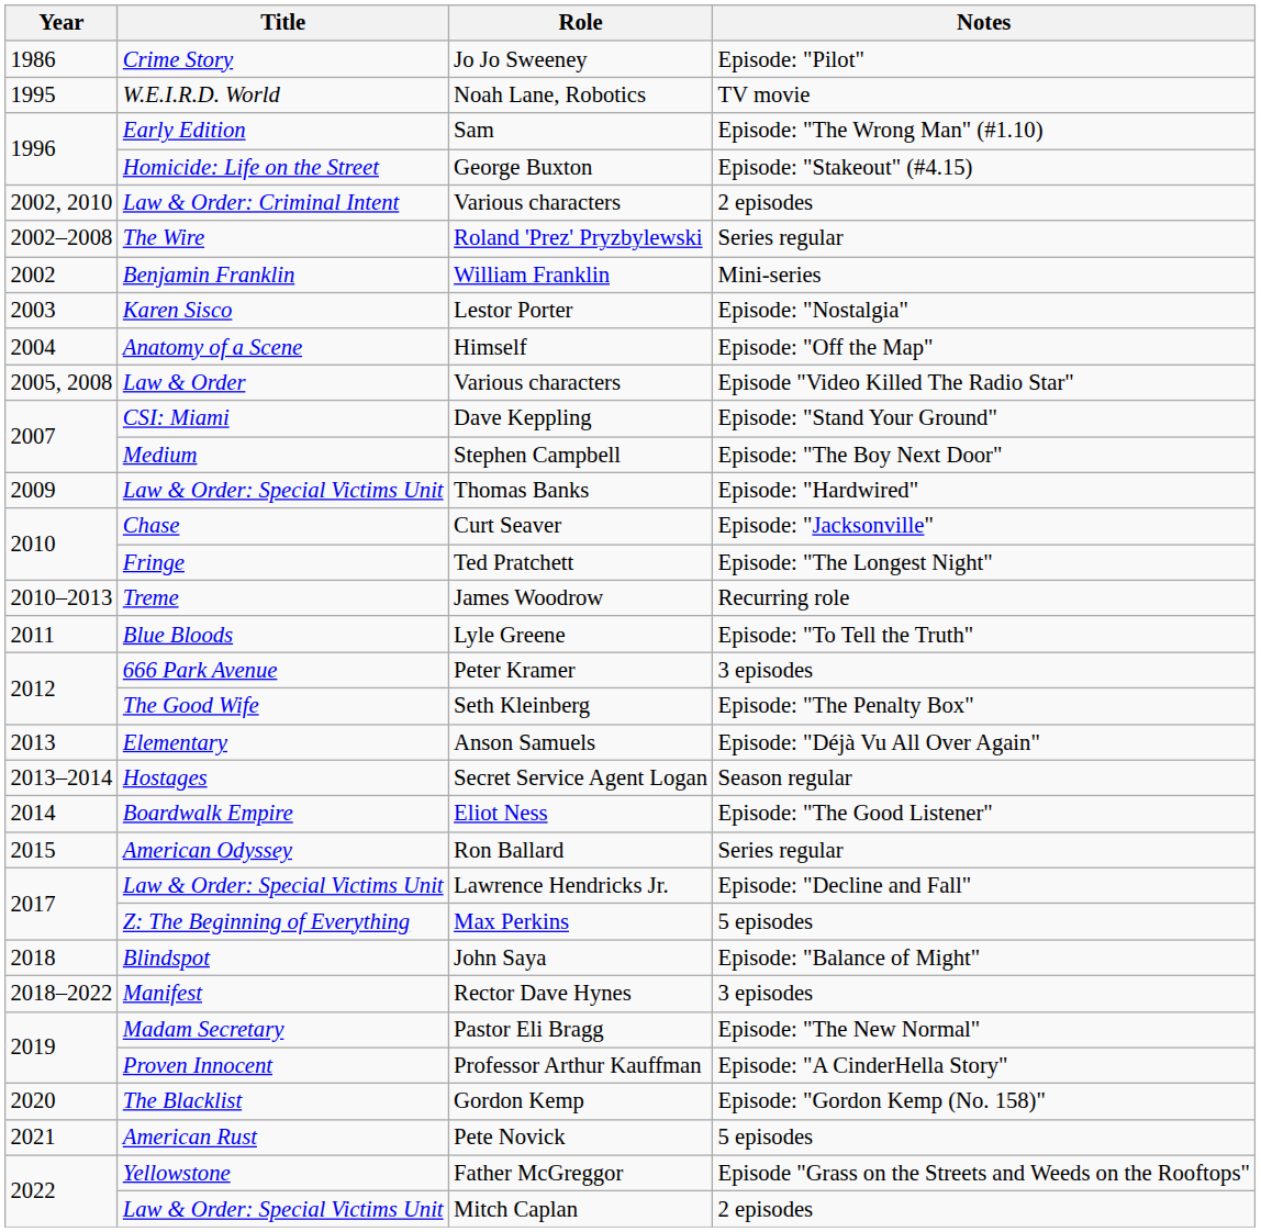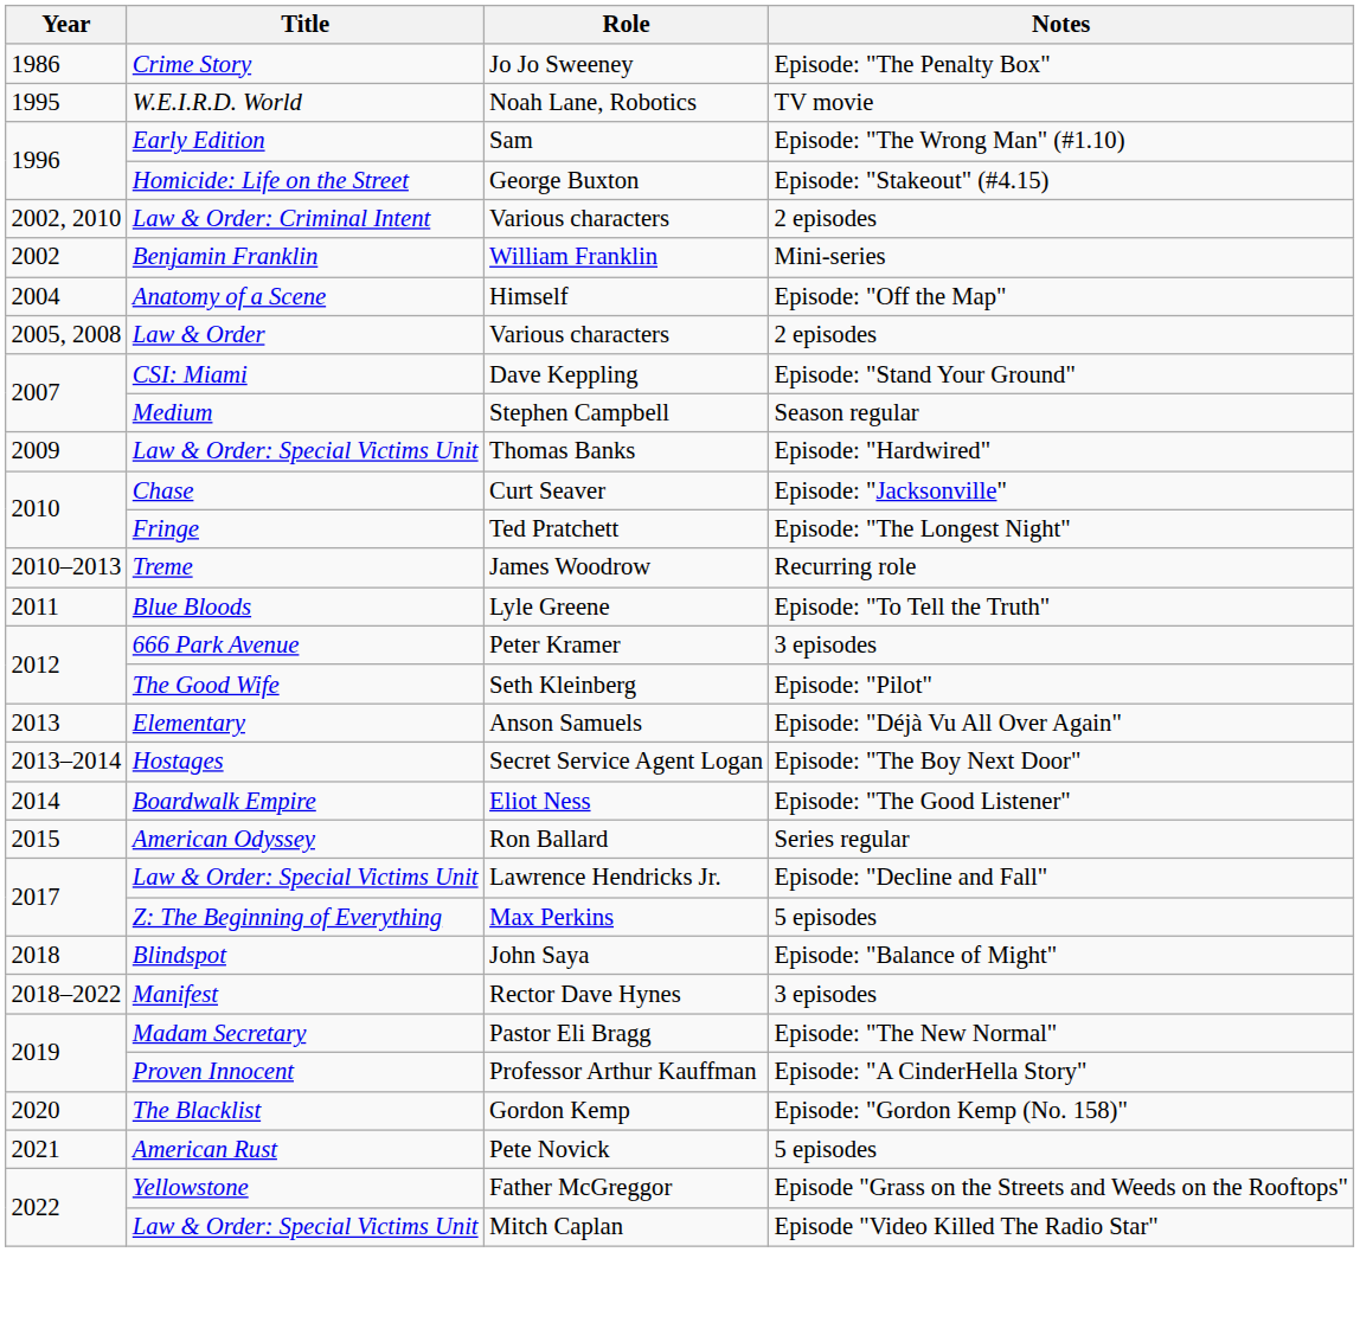Jo Jo Sweeney | Notes: Episode: "Pilot" -> Episode: "The Penalty Box"
- row: 2002–2008 | The Wire | Roland 'Prez' Pryzbylewski | Series regular
- row: 2003 | Karen Sisco | Lestor Porter | Episode: "Nostalgia"
Law & Order / Various characters | Notes: Episode "Video Killed The Radio Star" -> 2 episodes
Stephen Campbell | Notes: Episode: "The Boy Next Door" -> Season regular
Seth Kleinberg | Notes: Episode: "The Penalty Box" -> Episode: "Pilot"
Secret Service Agent Logan | Notes: Season regular -> Episode: "The Boy Next Door"
Mitch Caplan | Notes: 2 episodes -> Episode "Video Killed The Radio Star"
